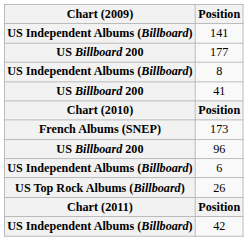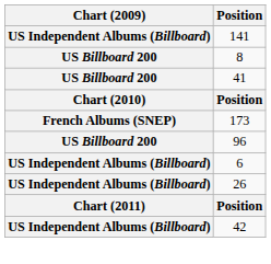- row: US Billboard 200 | 177
8 | Chart (2009): US Independent Albums (Billboard) -> US Billboard 200
26 | Chart (2009): US Top Rock Albums (Billboard) -> US Independent Albums (Billboard)
